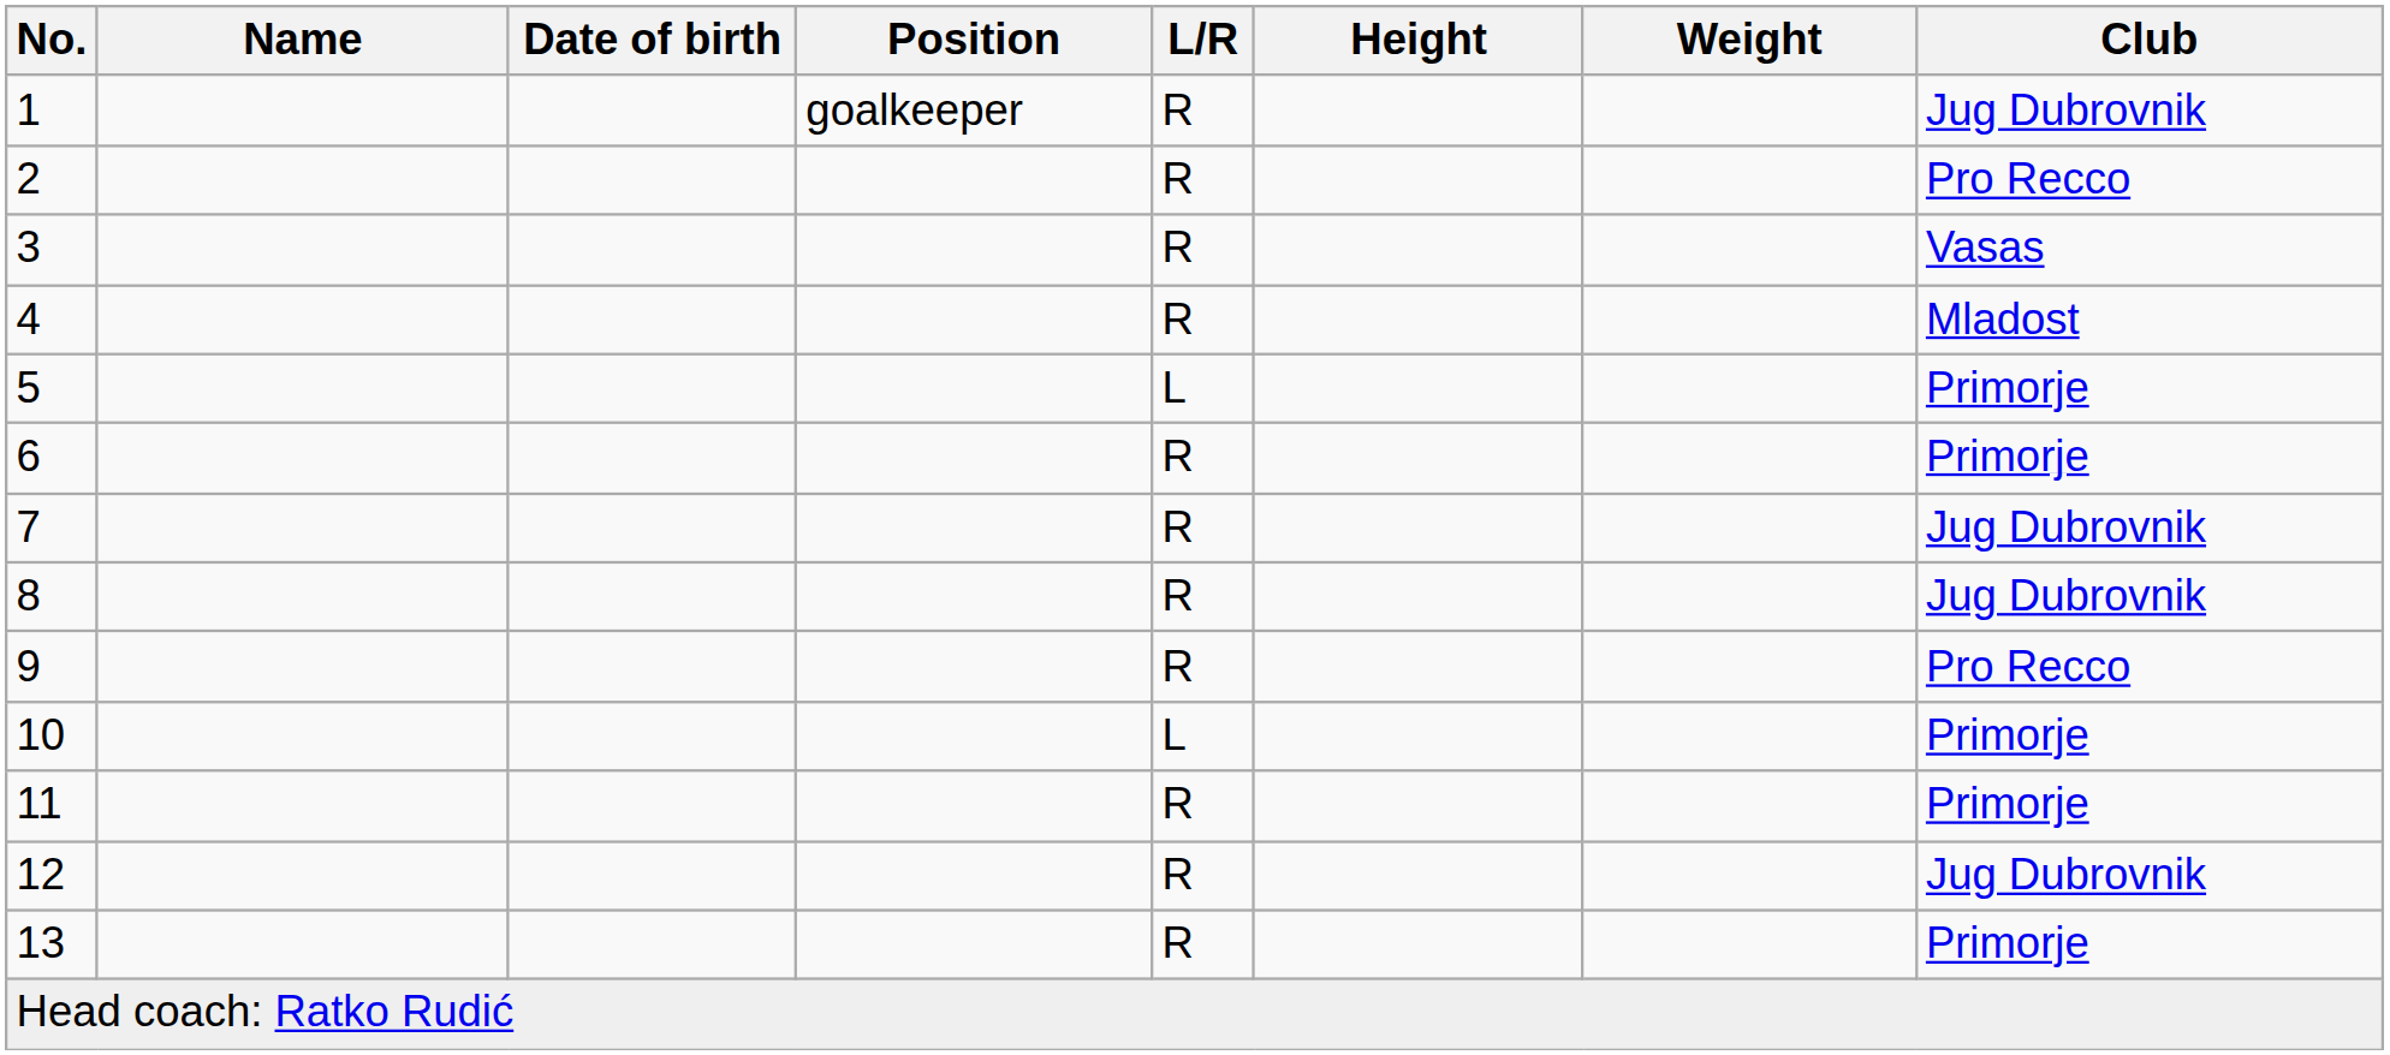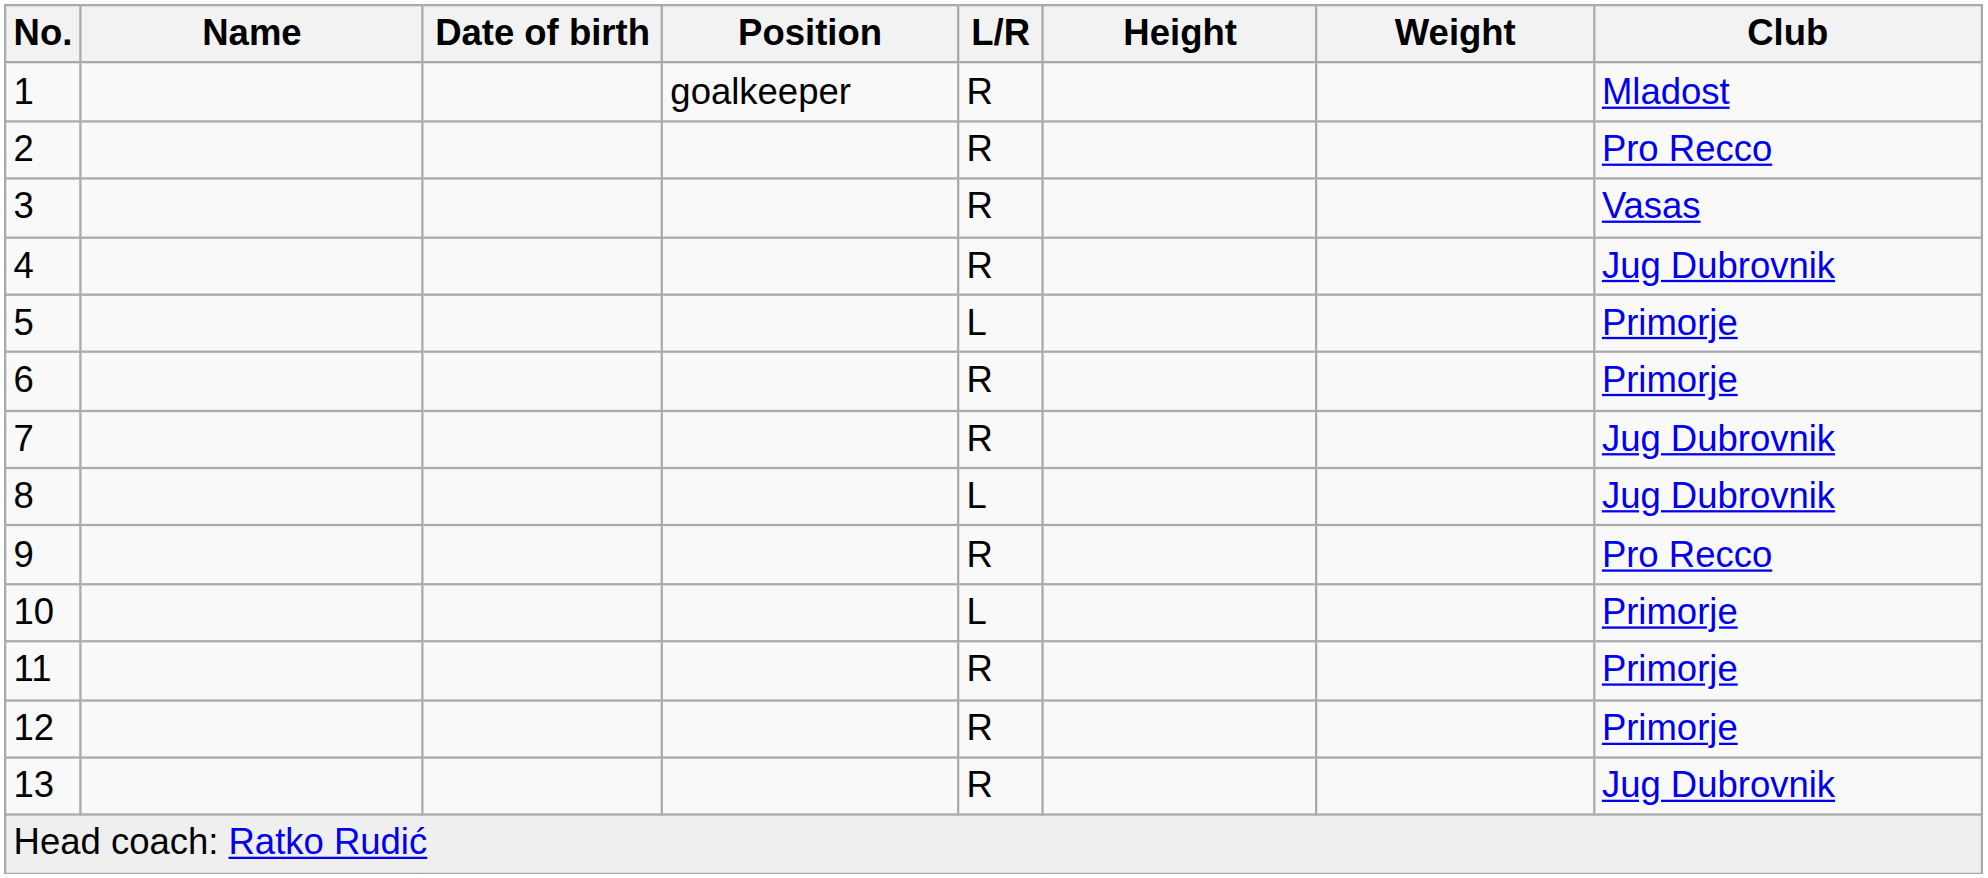1 | Club: Jug Dubrovnik -> Mladost
4 | Club: Mladost -> Jug Dubrovnik
8 | L/R: R -> L
12 | Club: Jug Dubrovnik -> Primorje
13 | Club: Primorje -> Jug Dubrovnik
